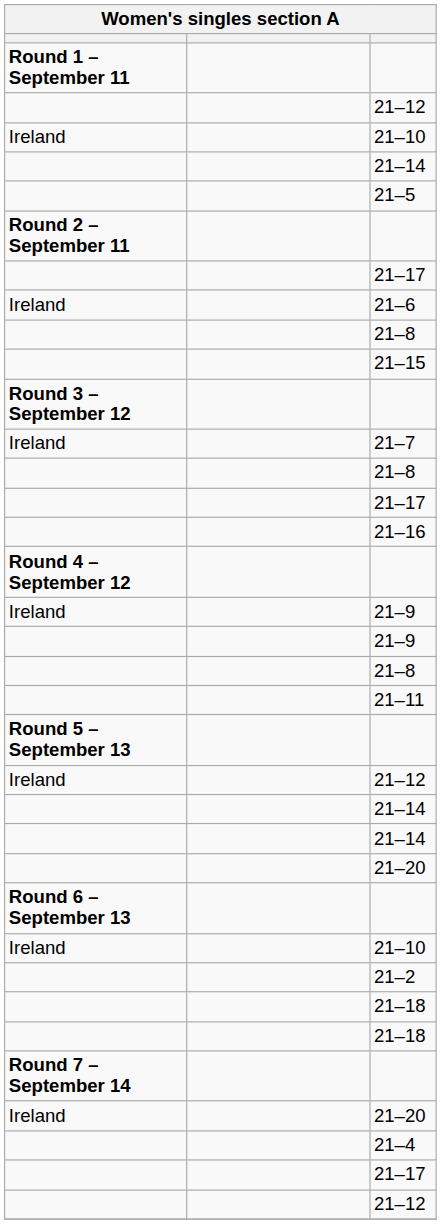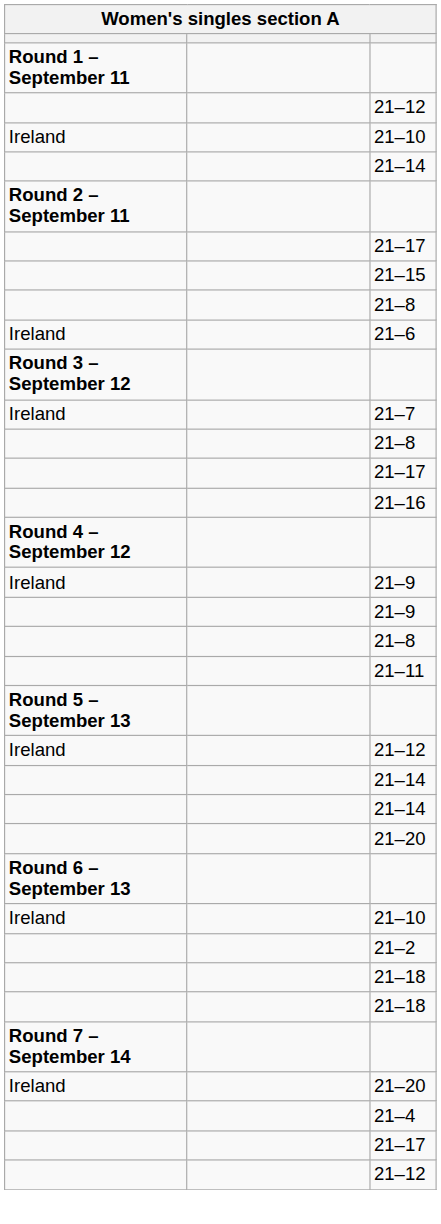- row: 21–5
rows swapped: 21–6 <-> 21–15
